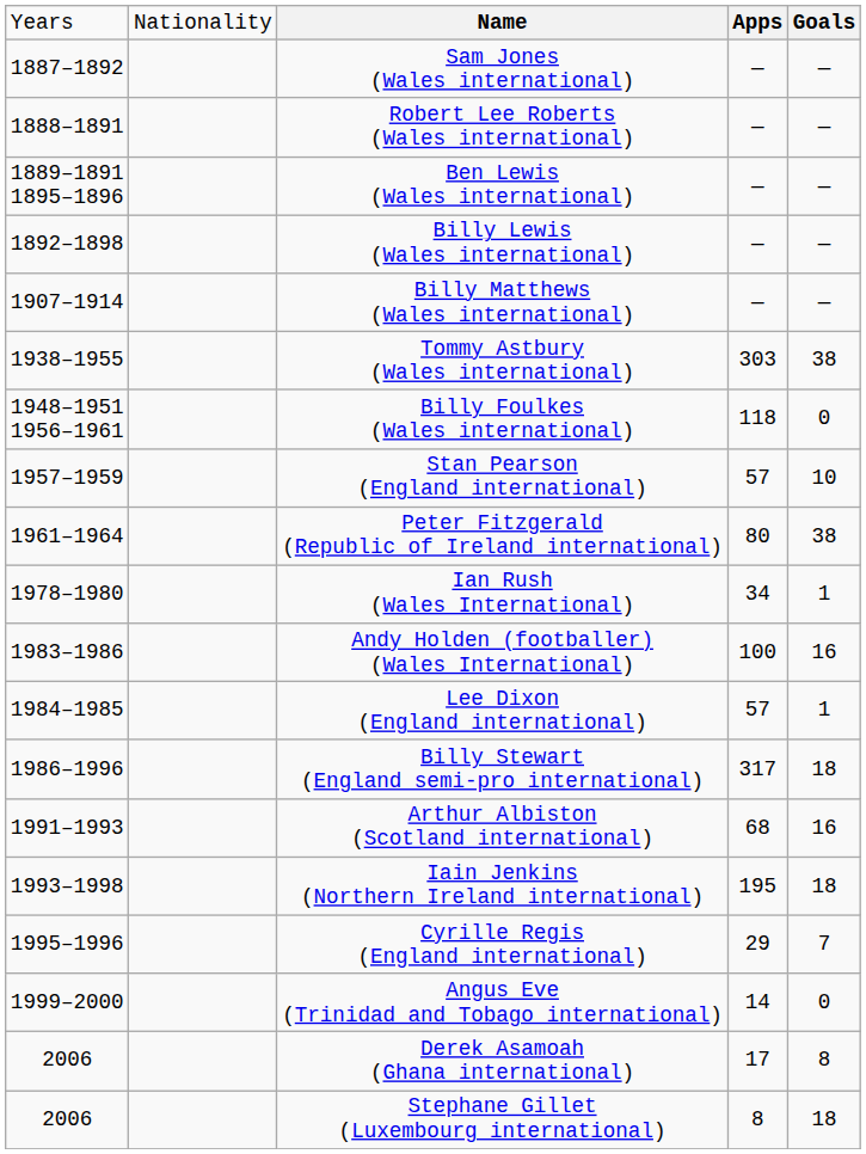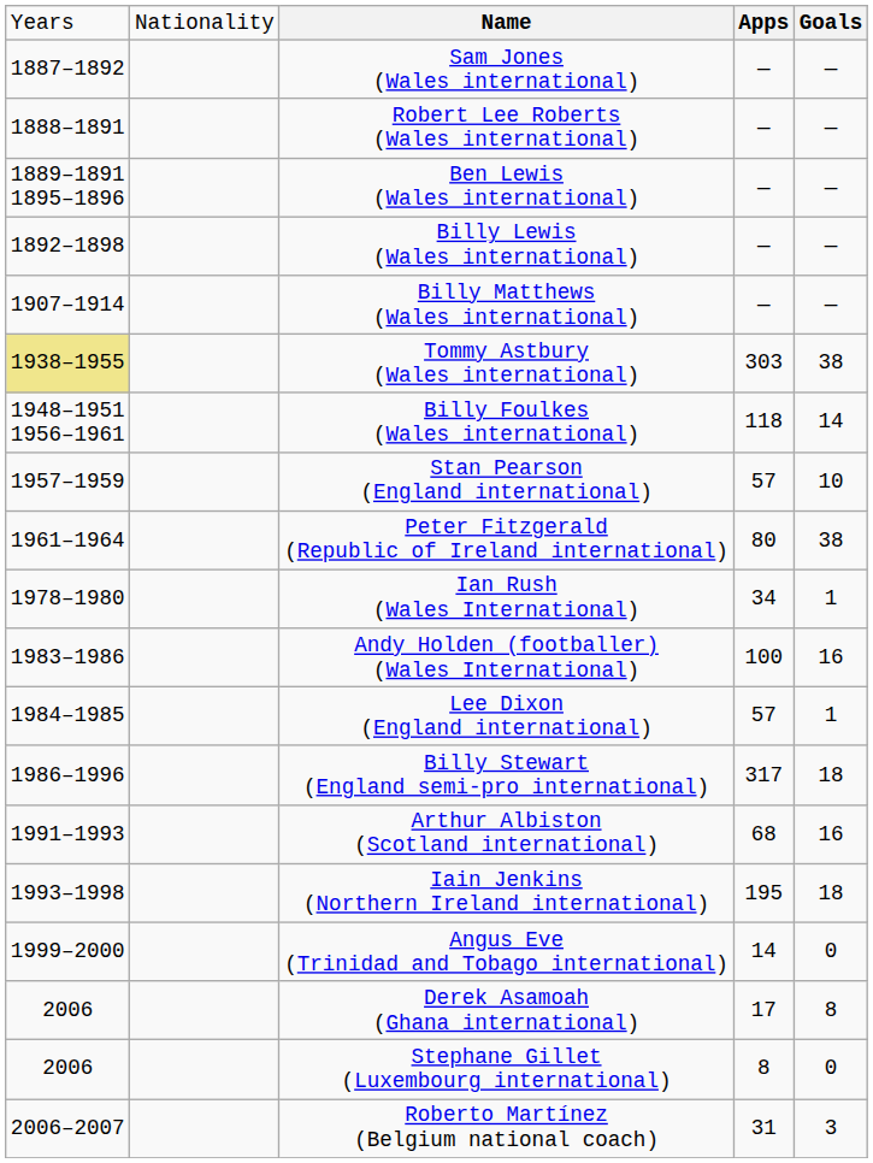Tommy Astbury (Wales international) | column 1: no background -> khaki background
Billy Foulkes (Wales international) | column 5: 0 -> 14
- row: 1995–1996 | Cyrille Regis (England international) | 29 | 7
Stephane Gillet (Luxembourg international) | column 5: 18 -> 0
+ row: 2006–2007 | Roberto Martínez (Belgium national coach) | 31 | 3
